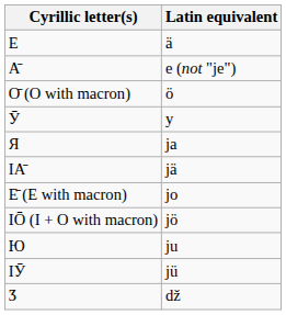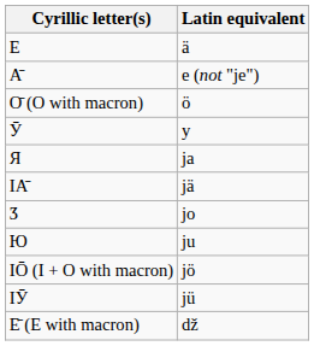jo | Cyrillic letter(s): Е̄ (Е with macron) -> Ӡ
rows swapped: jö <-> ju
dž | Cyrillic letter(s): Ӡ -> Е̄ (Е with macron)
